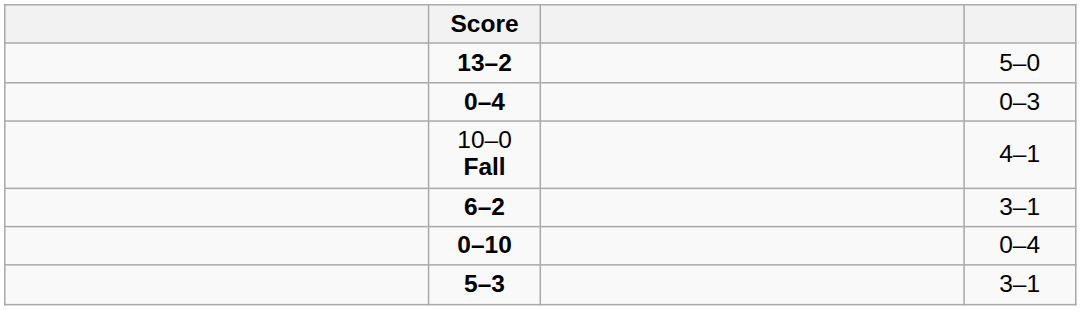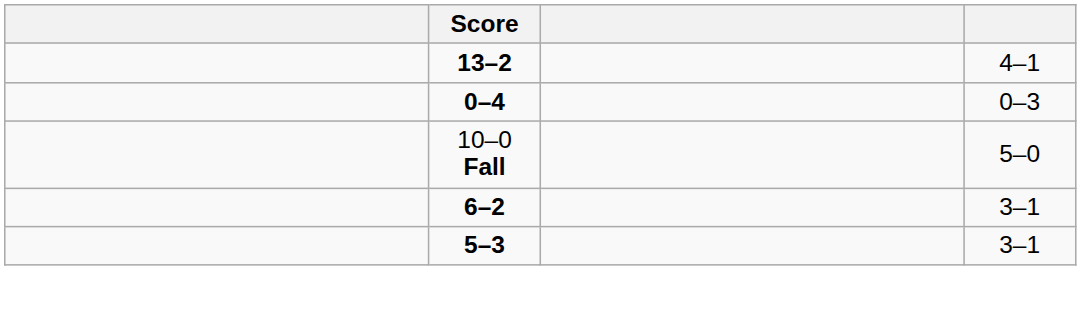13–2 | column 4: 5–0 -> 4–1
10–0 Fall | column 4: 4–1 -> 5–0
- row: 0–10 | 0–4
